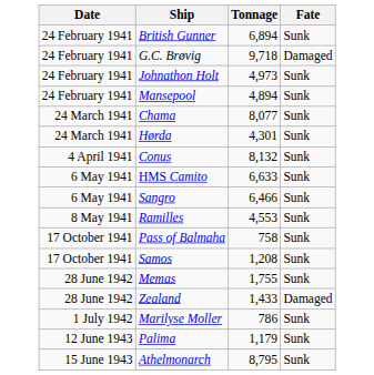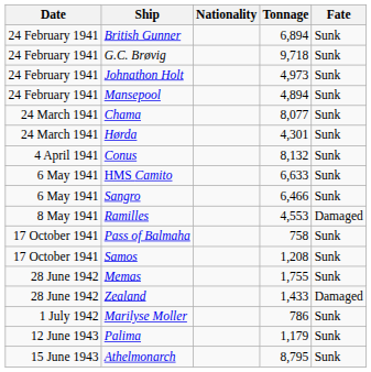+ column: Nationality
G.C. Brøvig | Fate: Damaged -> Sunk
Ramilles | Fate: Sunk -> Damaged
